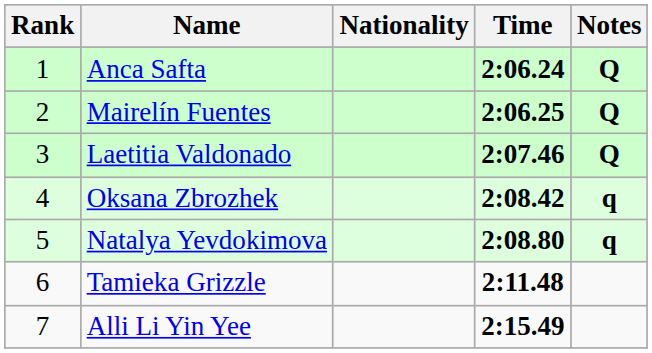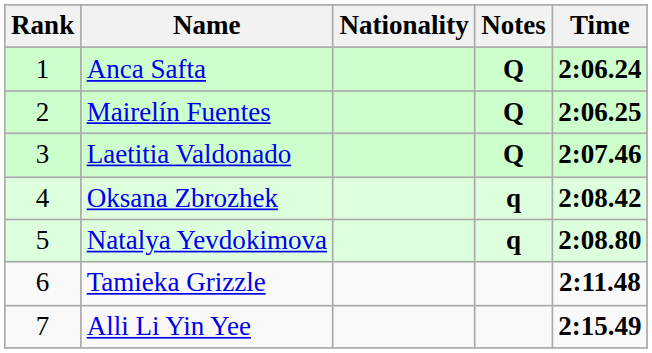columns swapped: Time <-> Notes
